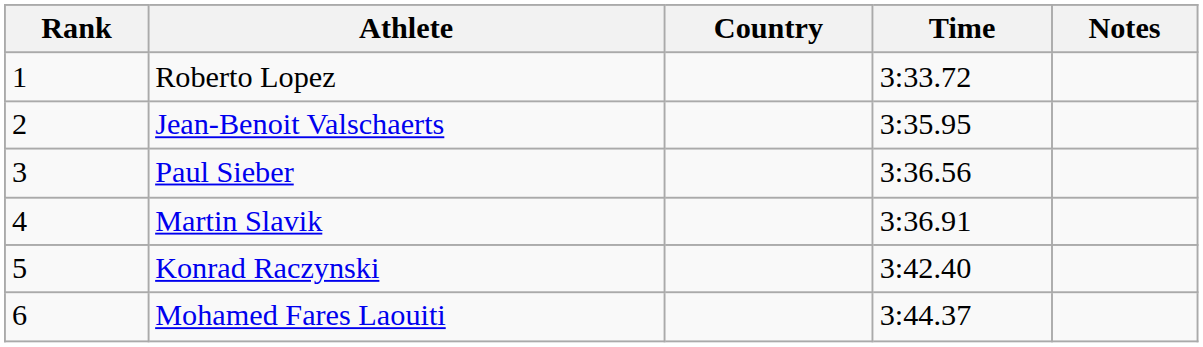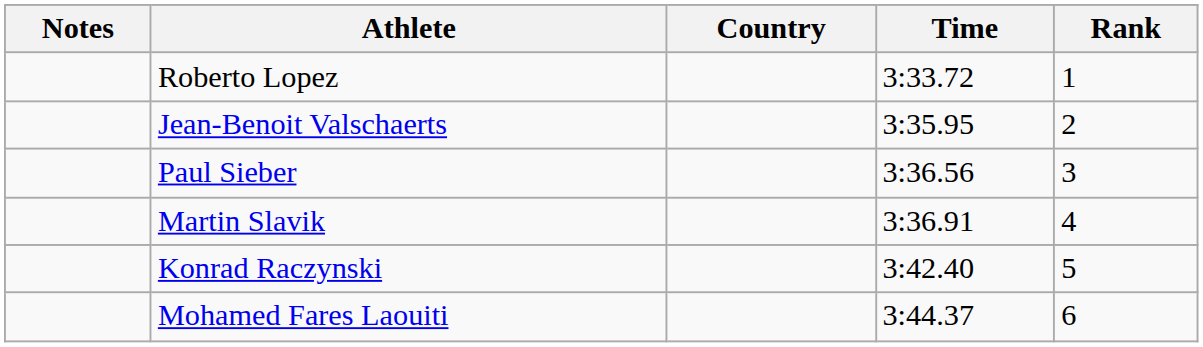columns swapped: Rank <-> Notes
